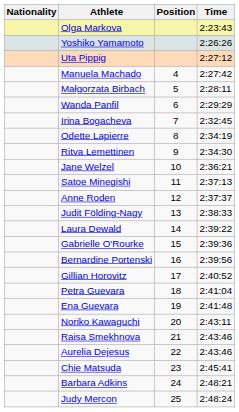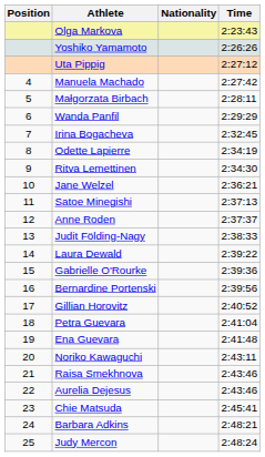columns swapped: Position <-> Nationality
